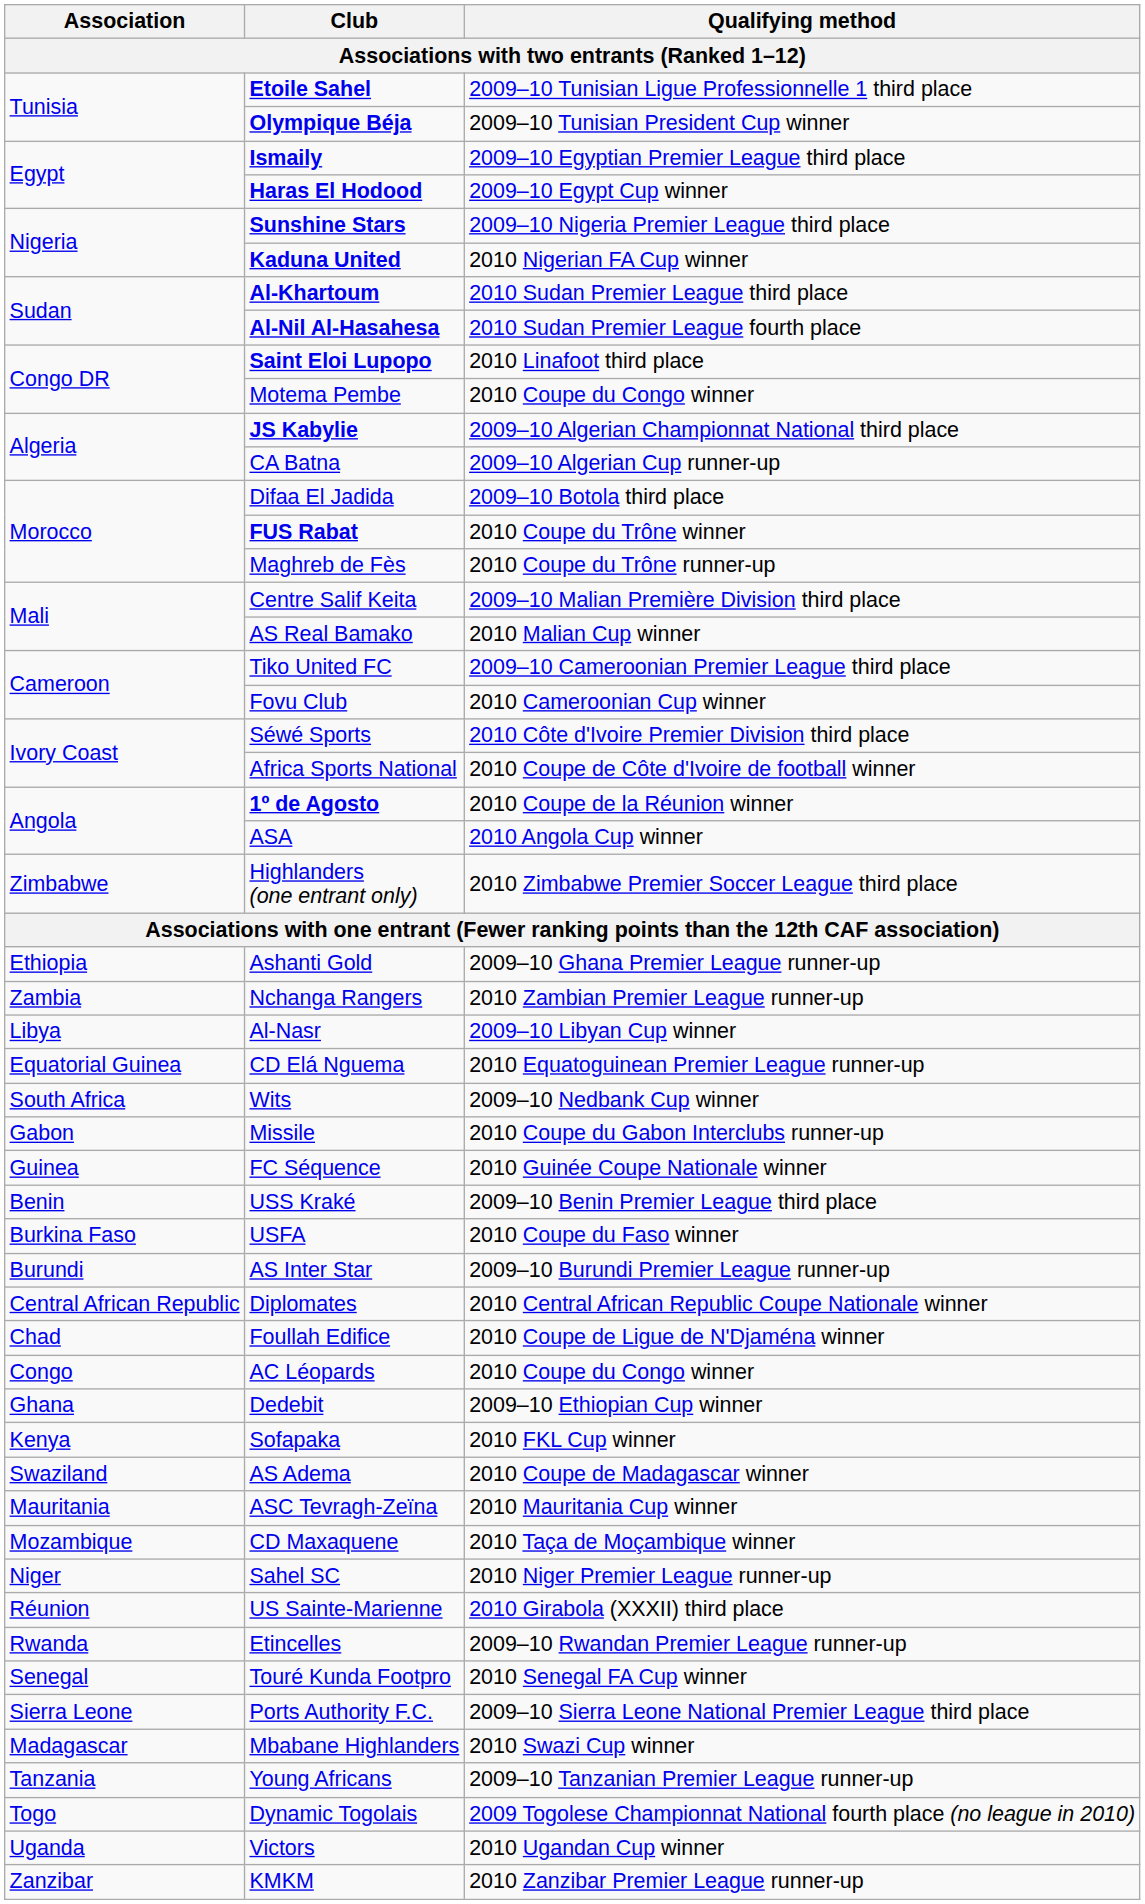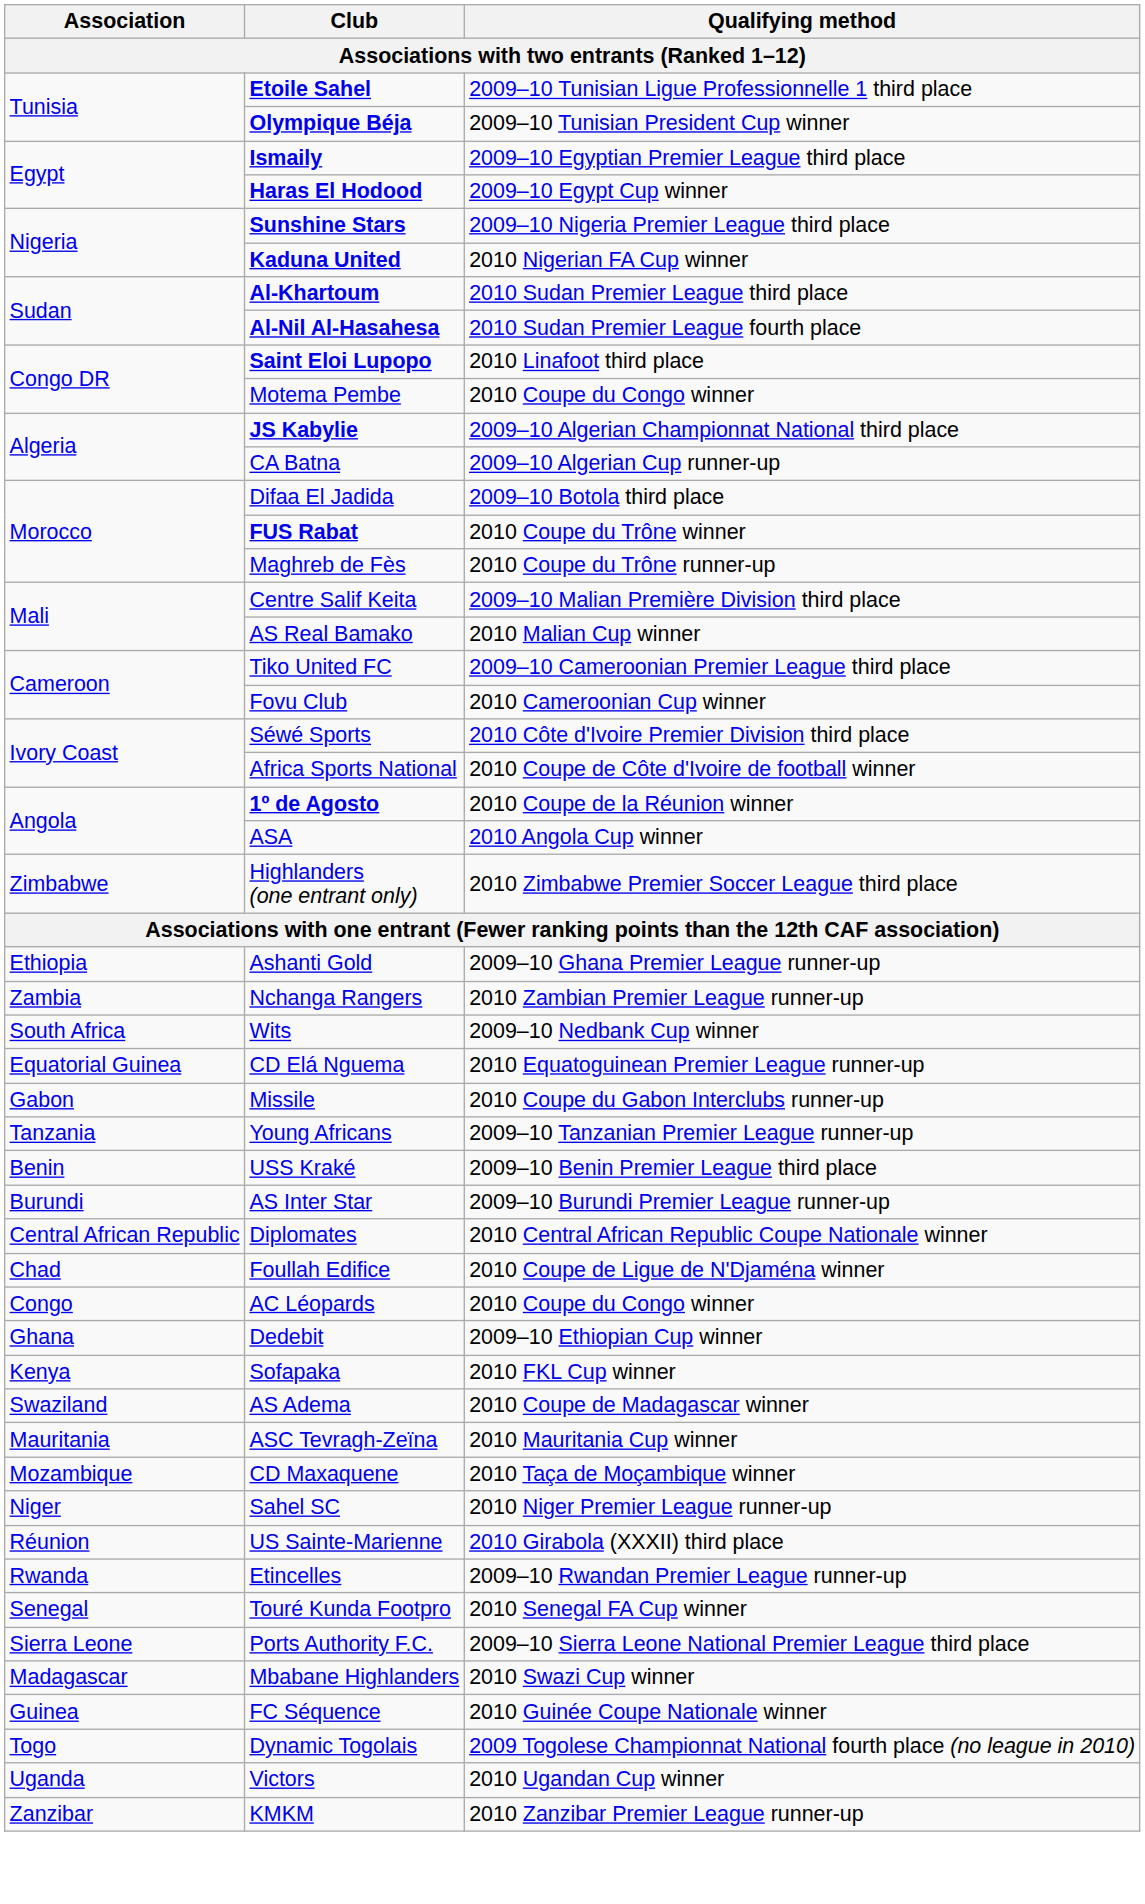- row: Libya | Al-Nasr | 2009–10 Libyan Cup winner
rows swapped: Wits <-> CD Elá Nguema
rows swapped: FC Séquence <-> Young Africans
- row: Burkina Faso | USFA | 2010 Coupe du Faso winner
